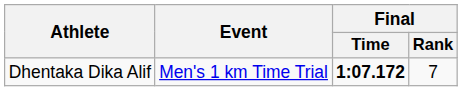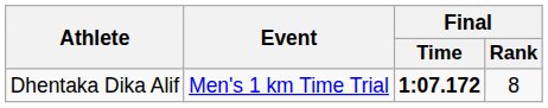Dhentaka Dika Alif | Final / Rank: 7 -> 8
